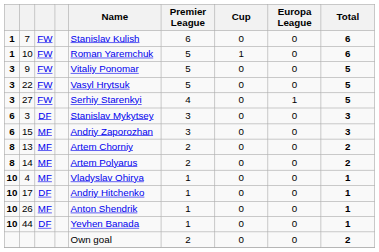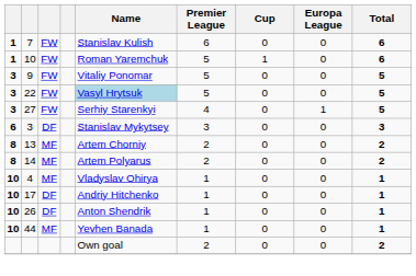22 | Name: no background -> lightblue background
- row: 6 | 15 | MF | Andriy Zaporozhan | 3 | 0 | 0 | 3
26 | column 3: MF -> DF
44 | column 3: DF -> MF
